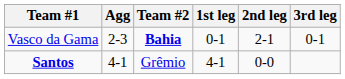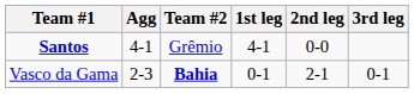rows swapped: Santos <-> Vasco da Gama
